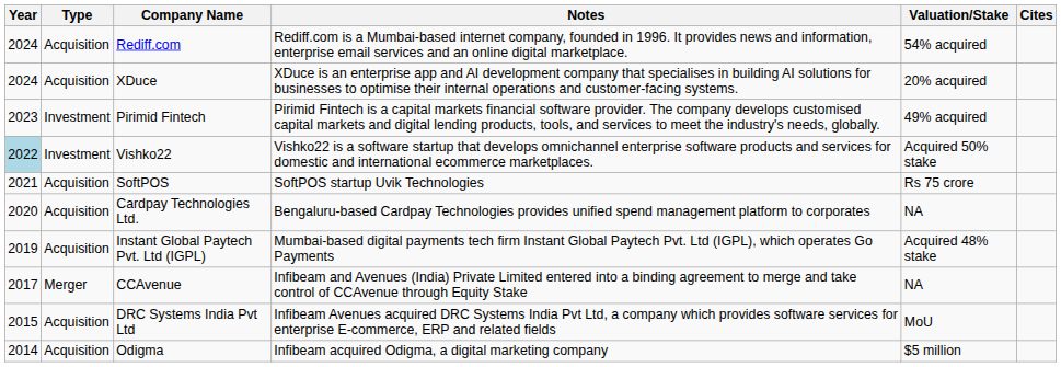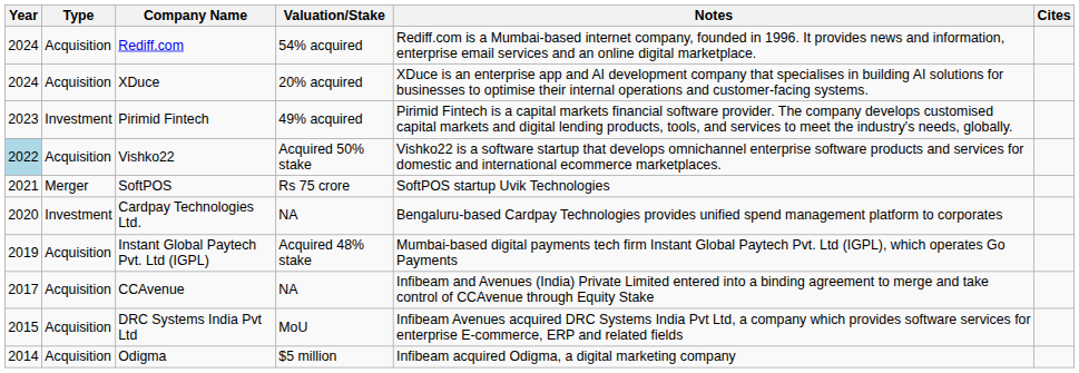columns swapped: Notes <-> Valuation/Stake
Vishko22 | Type: Investment -> Acquisition
SoftPOS | Type: Acquisition -> Merger
Cardpay Technologies Ltd. | Type: Acquisition -> Investment
CCAvenue | Type: Merger -> Acquisition
